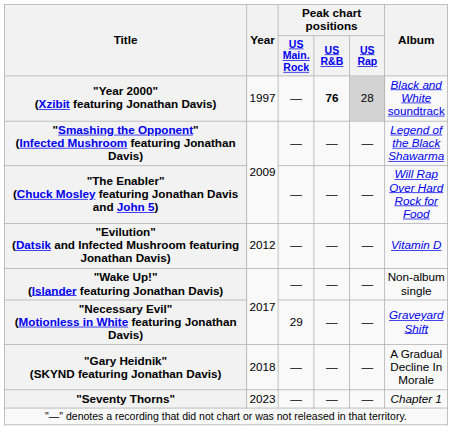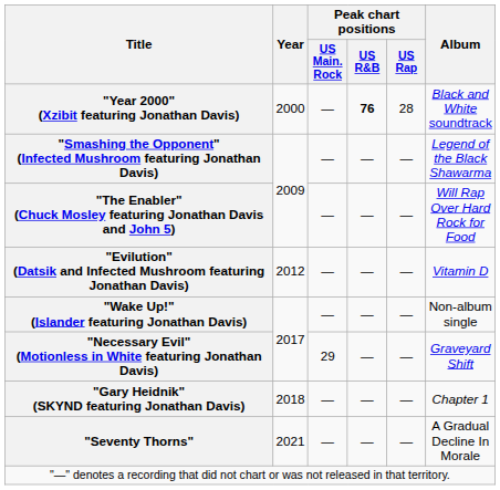"Year 2000" (Xzibit featuring Jonathan Davis) | Year: 1997 -> 2000
"Year 2000" (Xzibit featuring Jonathan Davis) | Peak chart positions / US Rap: lightgrey background -> no background
"Gary Heidnik" (SKYND featuring Jonathan Davis) | Album: A Gradual Decline In Morale -> Chapter 1
"Seventy Thorns" | Year: 2023 -> 2021
"Seventy Thorns" | Album: Chapter 1 -> A Gradual Decline In Morale
